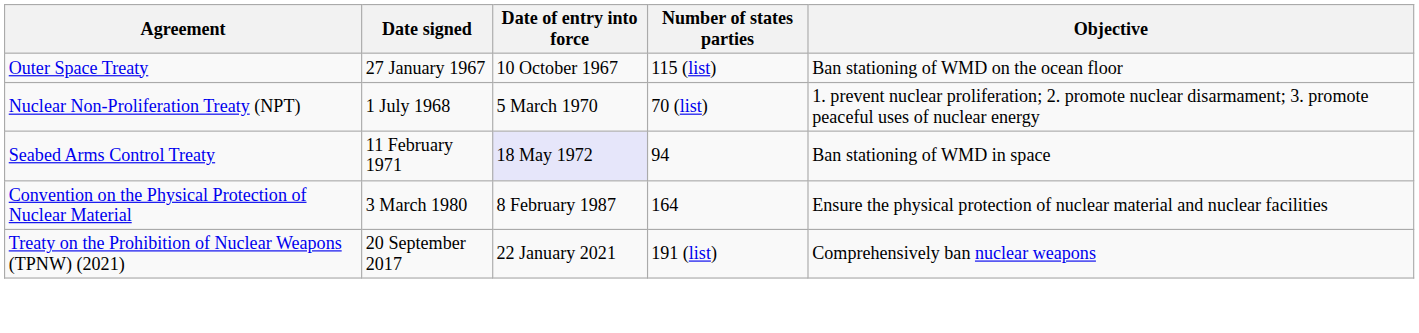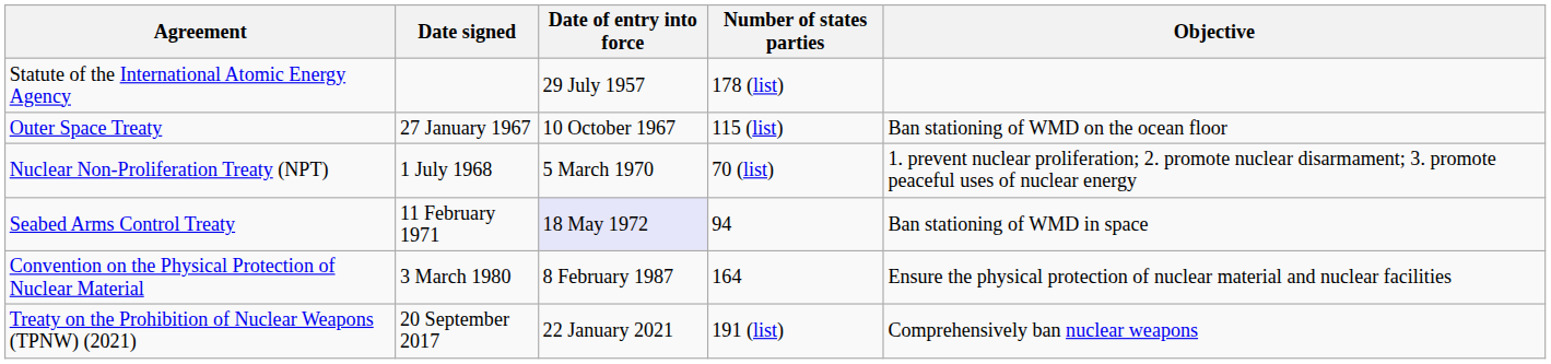+ row: Statute of the International Atomic Energy Agency | 29 July 1957 | 178 (list)
